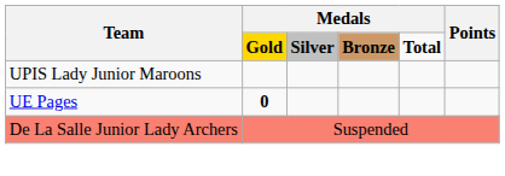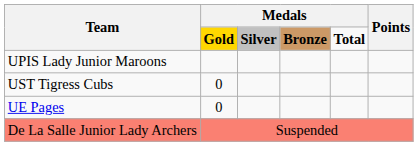+ row: UST Tigress Cubs | 0
UE Pages | column 2: bold -> normal
